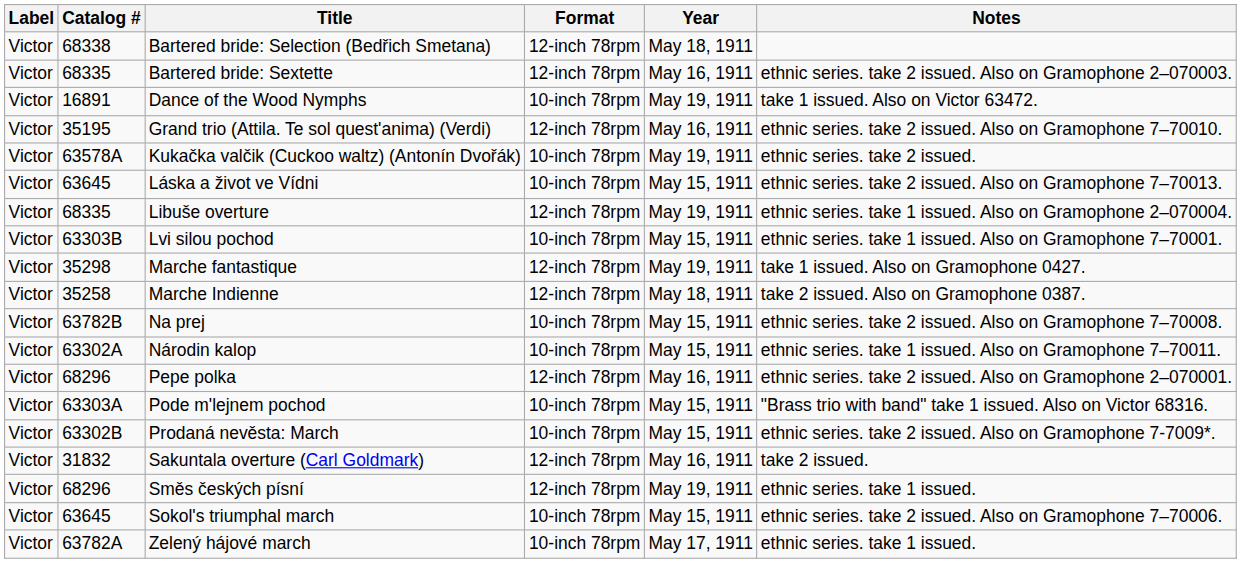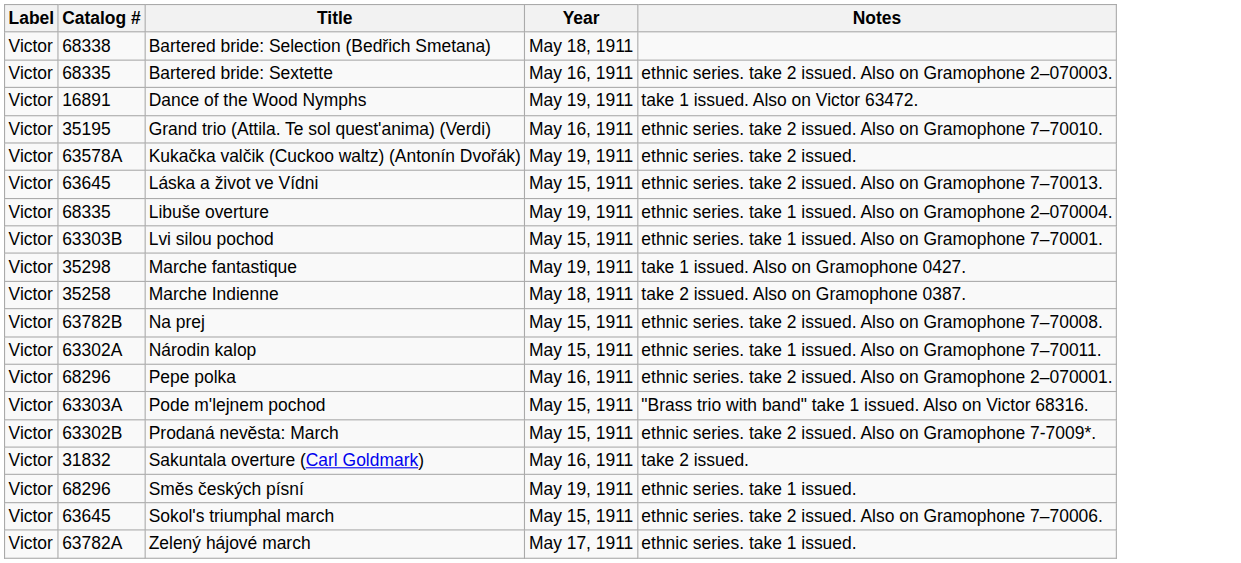- column: Format | 12-inch 78rpm | 12-inch 78rpm | 10-inch 78rpm | 12-inch 78rpm | 10-inch 78rpm | 10-inch 78rpm | 12-inch 78rpm | 10-inch 78rpm | 12-inch 78rpm | 12-inch 78rpm | 10-inch 78rpm | 10-inch 78rpm | 12-inch 78rpm | 10-inch 78rpm | 10-inch 78rpm | 12-inch 78rpm | 12-inch 78rpm | 10-inch 78rpm | 10-inch 78rpm
